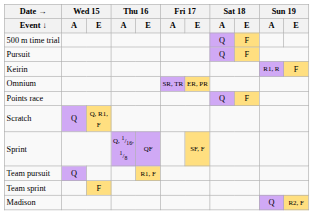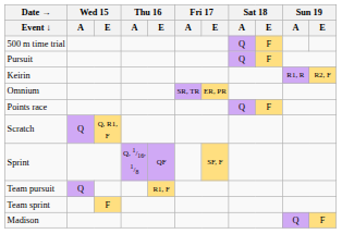Keirin | Sun 19 / E: F -> R2, F
Madison | Sun 19 / E: R2, F -> F
